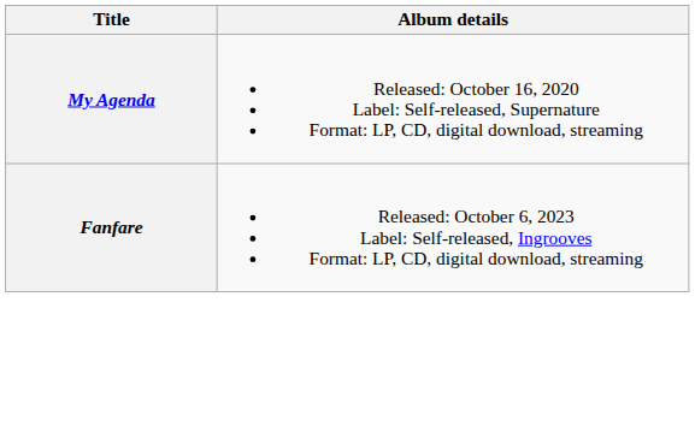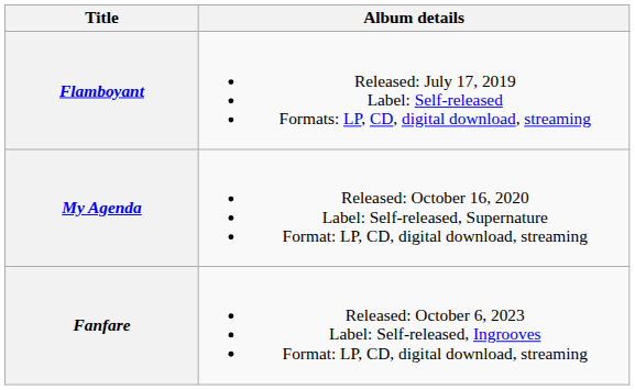+ row: Flamboyant | Released: July 17, 2019 Label: Self-released Formats: LP, CD, digital download, streaming
